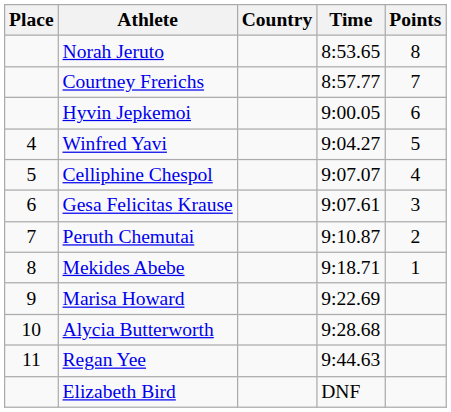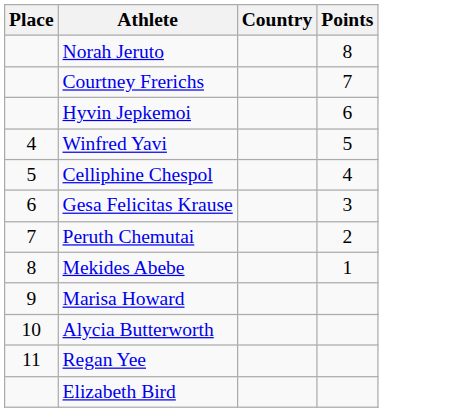- column: Time | 8:53.65 | 8:57.77 | 9:00.05 | 9:04.27 | 9:07.07 | 9:07.61 | 9:10.87 | 9:18.71 | 9:22.69 | 9:28.68 | 9:44.63 | DNF
